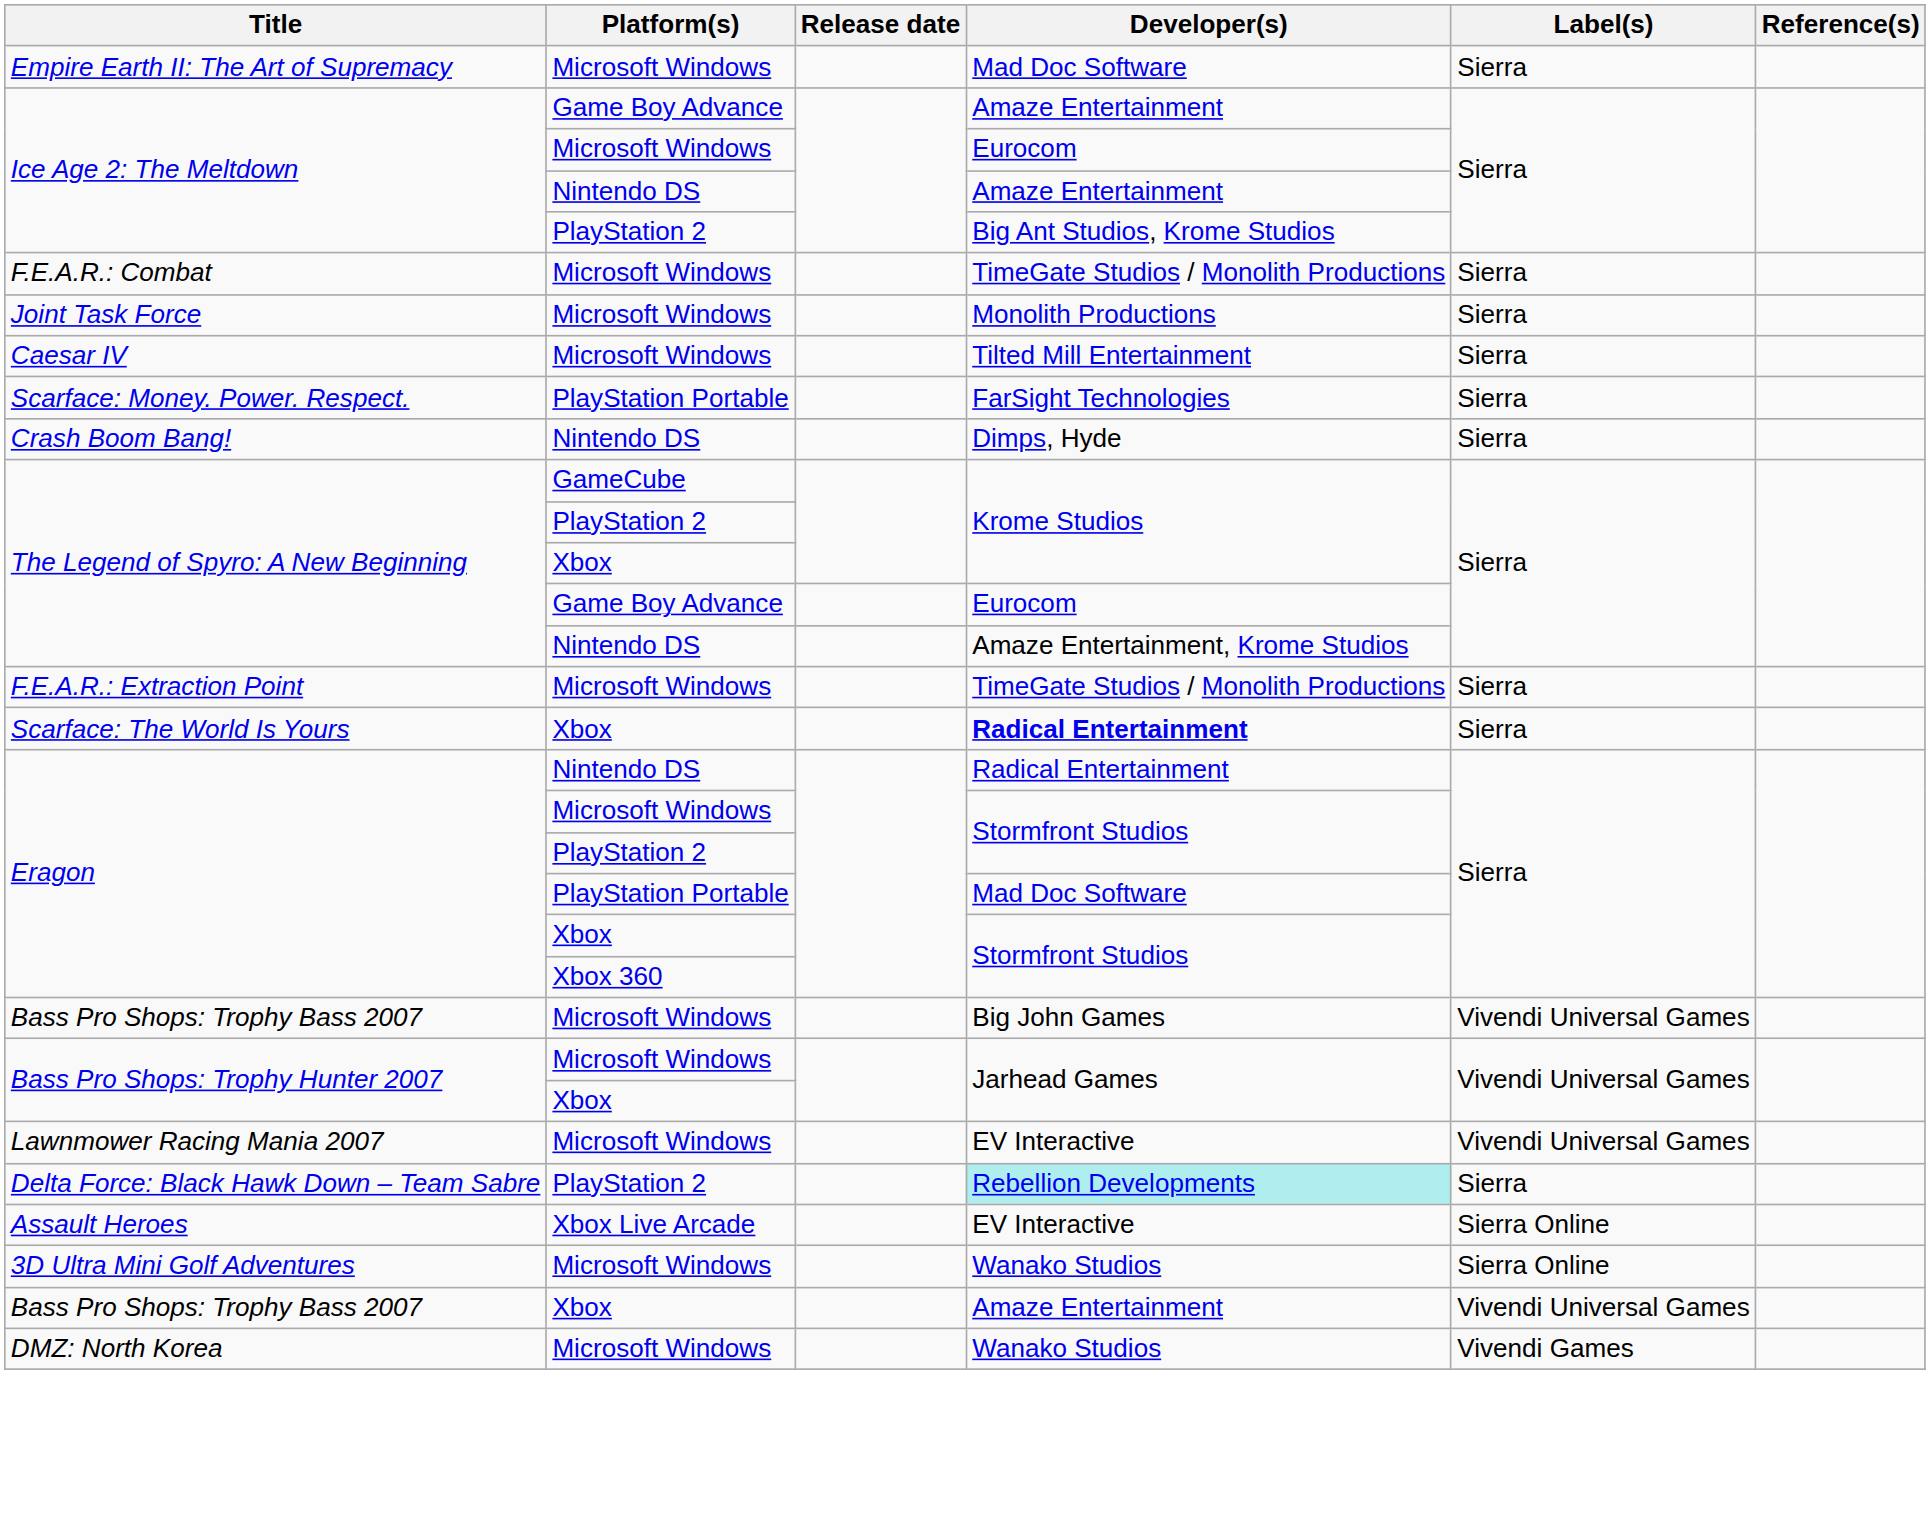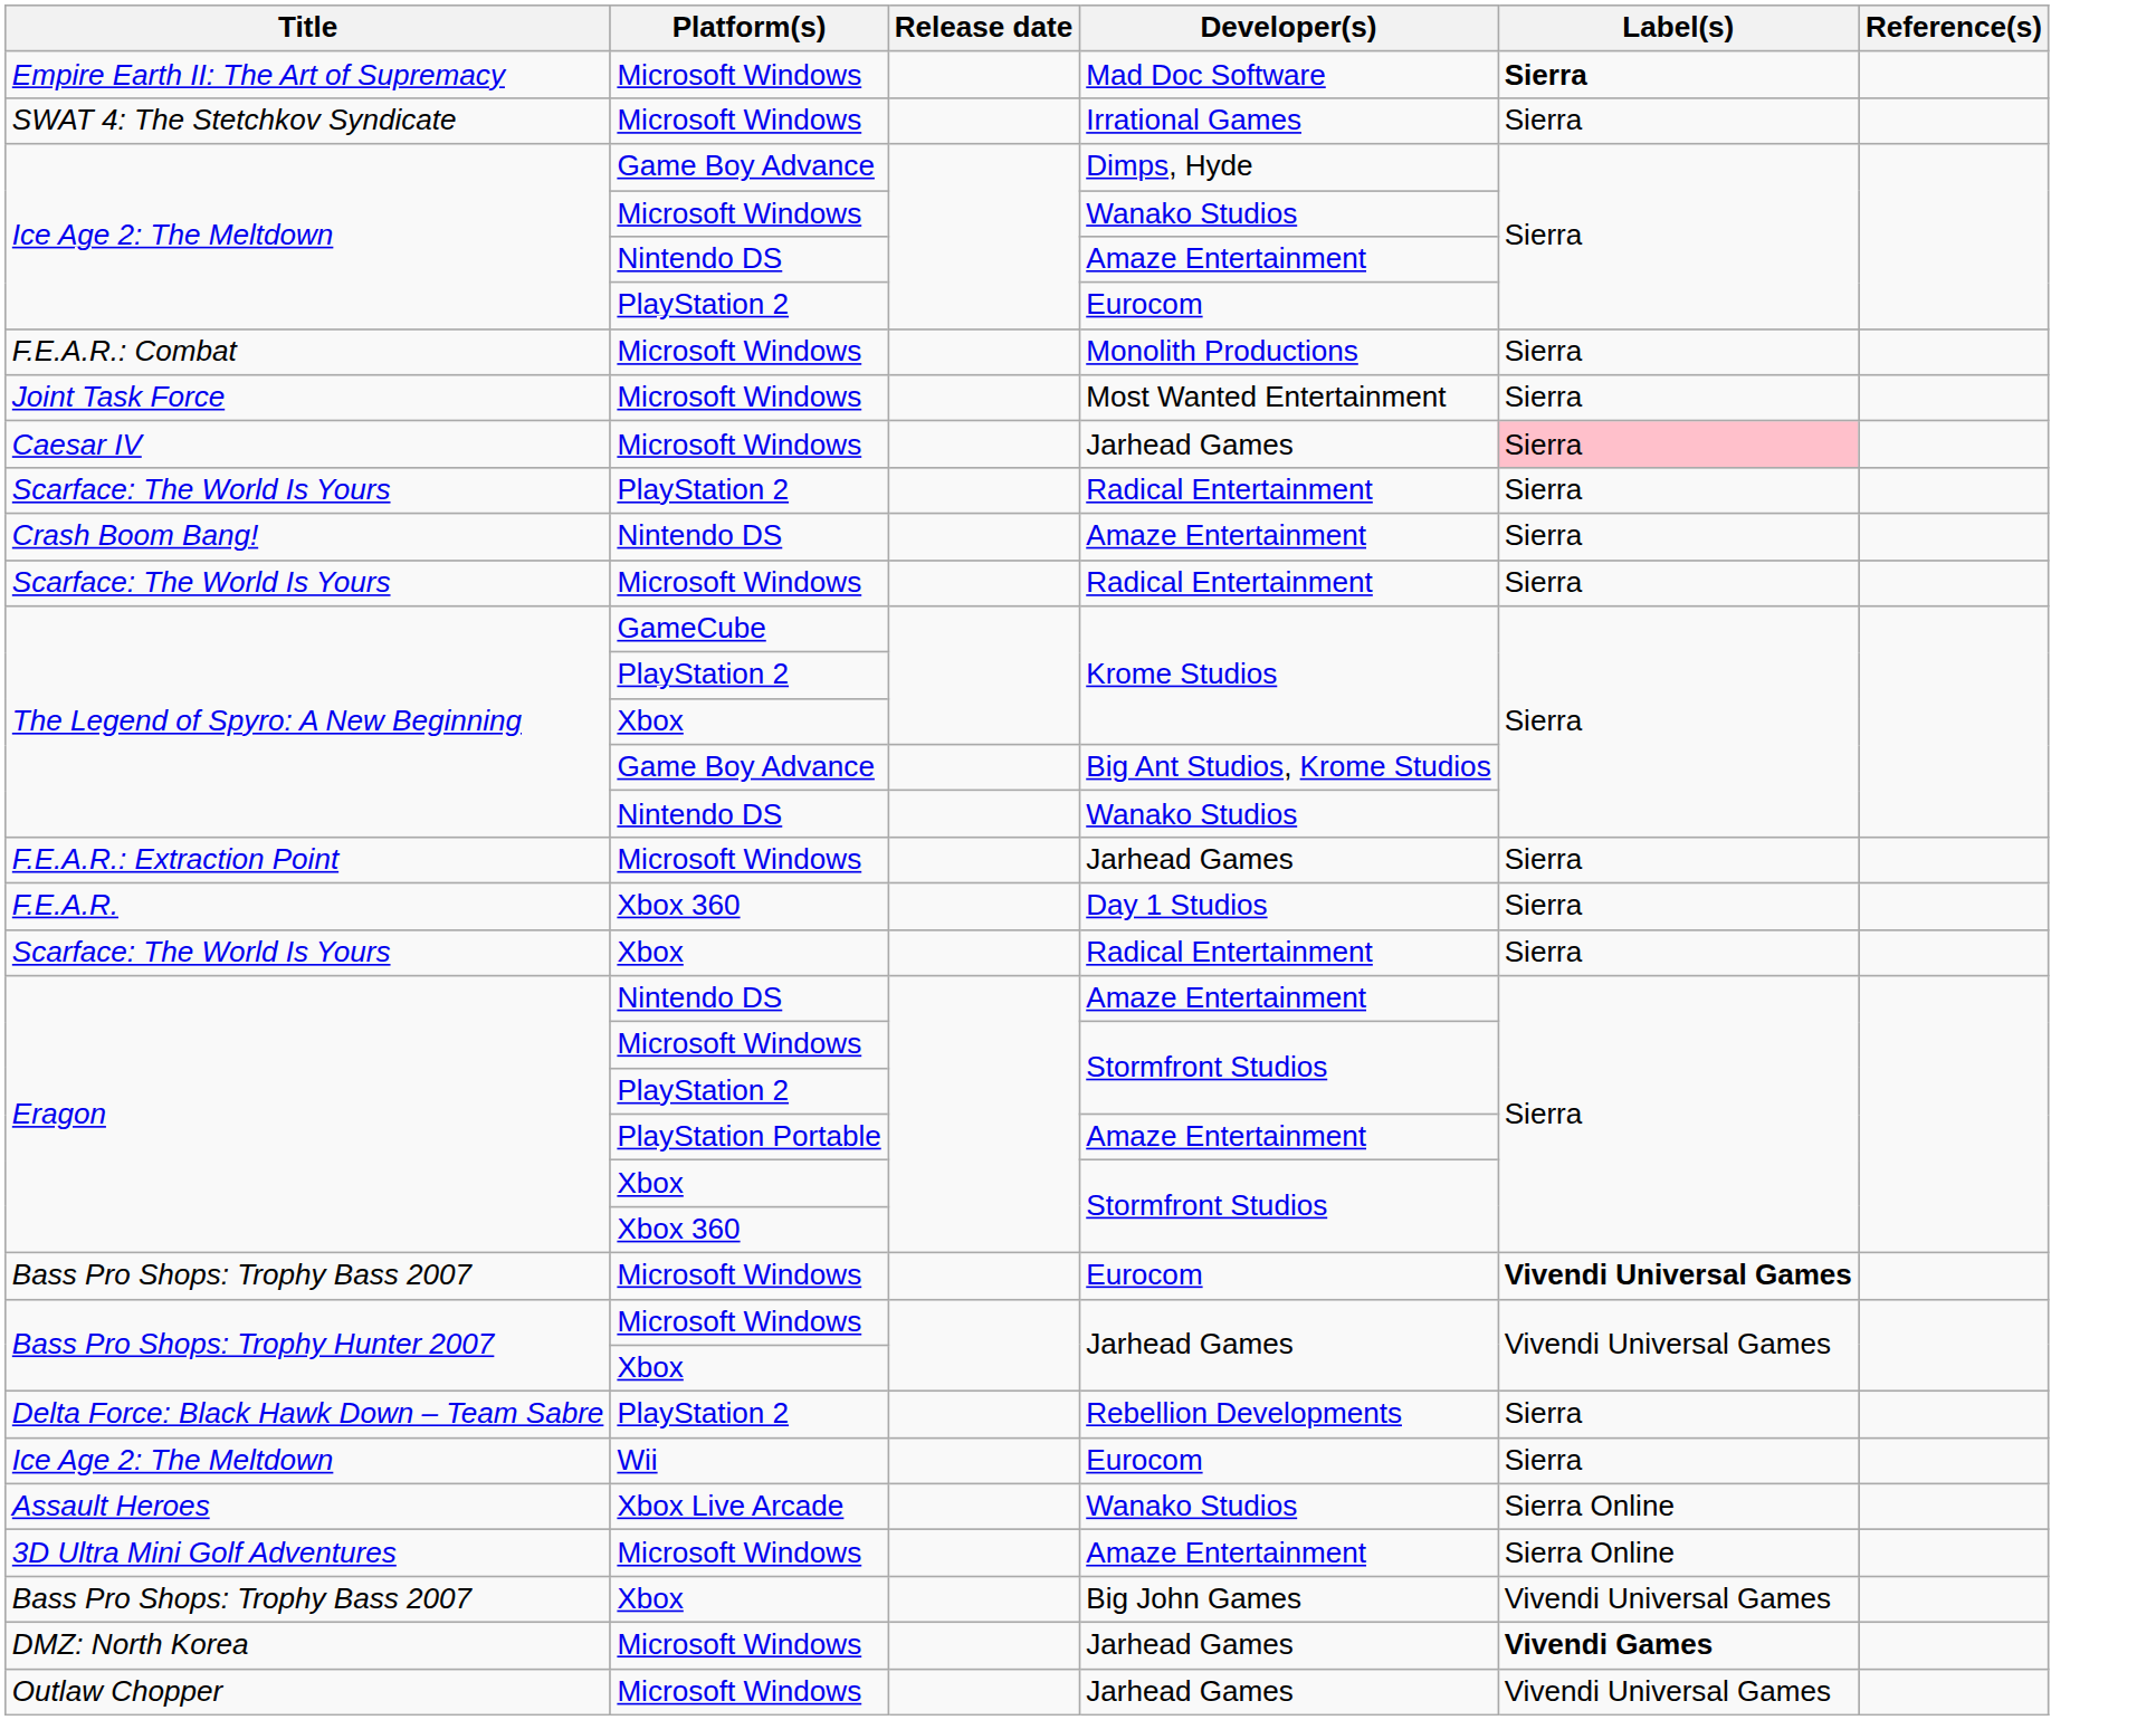Empire Earth II: The Art of Supremacy | Label(s): normal -> bold
+ row: SWAT 4: The Stetchkov Syndicate | Microsoft Windows | Irrational Games | Sierra
Ice Age 2: The Meltdown / Game Boy Advance | Developer(s): Amaze Entertainment -> Dimps, Hyde
Ice Age 2: The Meltdown / Microsoft Windows | Developer(s): Eurocom -> Wanako Studios
Ice Age 2: The Meltdown / PlayStation 2 | Developer(s): Big Ant Studios, Krome Studios -> Eurocom
F.E.A.R.: Combat | Developer(s): TimeGate Studios / Monolith Productions -> Monolith Productions
Joint Task Force | Developer(s): Monolith Productions -> Most Wanted Entertainment
Caesar IV | Developer(s): Tilted Mill Entertainment -> Jarhead Games
Caesar IV | Label(s): no background -> pink background
- row: Scarface: Money. Power. Respect. | PlayStation Portable | FarSight Technologies | Sierra
+ row: Scarface: The World Is Yours | PlayStation 2 | Radical Entertainment | Sierra
Crash Boom Bang! | Developer(s): Dimps, Hyde -> Amaze Entertainment
+ row: Scarface: The World Is Yours | Microsoft Windows | Radical Entertainment | Sierra
The Legend of Spyro: A New Beginning / Game Boy Advance | Developer(s): Eurocom -> Big Ant Studios, Krome Studios
The Legend of Spyro: A New Beginning / Nintendo DS | Developer(s): Amaze Entertainment, Krome Studios -> Wanako Studios
F.E.A.R.: Extraction Point | Developer(s): TimeGate Studios / Monolith Productions -> Jarhead Games
+ row: F.E.A.R. | Xbox 360 | Day 1 Studios | Sierra
Scarface: The World Is Yours / Xbox | Developer(s): bold -> normal
Eragon / Nintendo DS | Developer(s): Radical Entertainment -> Amaze Entertainment
Eragon / PlayStation Portable | Developer(s): Mad Doc Software -> Amaze Entertainment
Bass Pro Shops: Trophy Bass 2007 / Microsoft Windows | Developer(s): Big John Games -> Eurocom
Bass Pro Shops: Trophy Bass 2007 / Microsoft Windows | Label(s): normal -> bold
- row: Lawnmower Racing Mania 2007 | Microsoft Windows | EV Interactive | Vivendi Universal Games
Delta Force: Black Hawk Down – Team Sabre | Developer(s): paleturquoise background -> no background
+ row: Ice Age 2: The Meltdown | Wii | Eurocom | Sierra
Assault Heroes | Developer(s): EV Interactive -> Wanako Studios
3D Ultra Mini Golf Adventures | Developer(s): Wanako Studios -> Amaze Entertainment
Bass Pro Shops: Trophy Bass 2007 / Xbox | Developer(s): Amaze Entertainment -> Big John Games
DMZ: North Korea | Developer(s): Wanako Studios -> Jarhead Games
DMZ: North Korea | Label(s): normal -> bold
+ row: Outlaw Chopper | Microsoft Windows | Jarhead Games | Vivendi Universal Games
